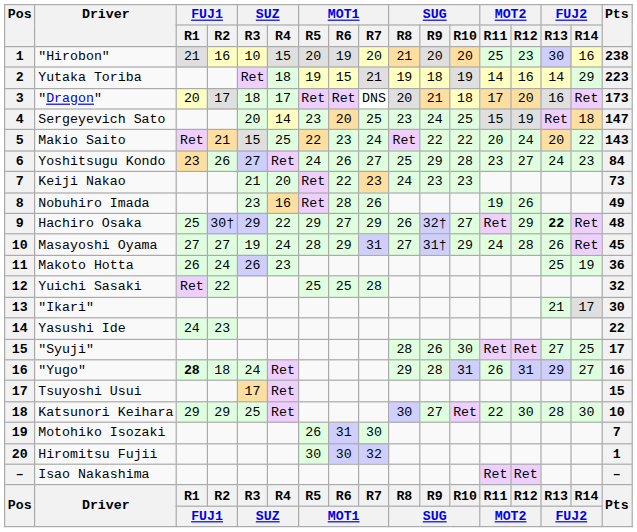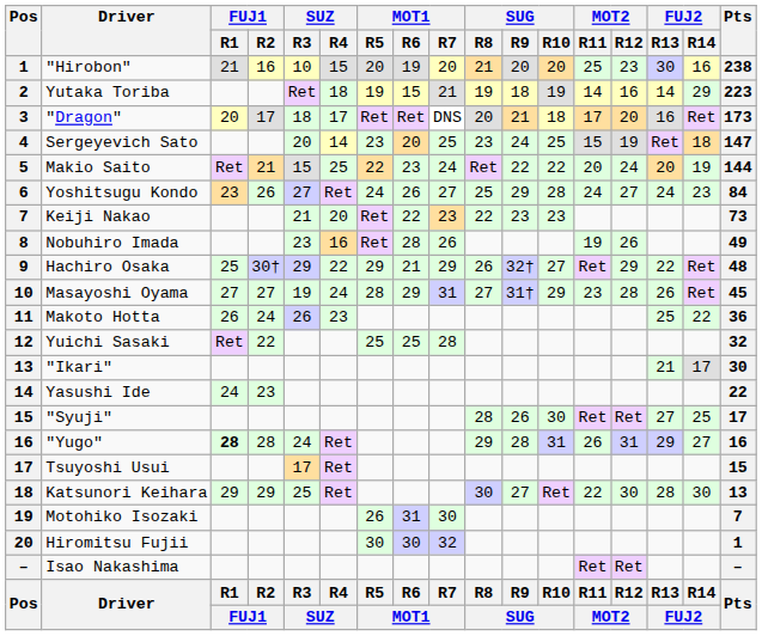Makio Saito | FUJ2 / R14: 22 -> 19
Makio Saito | Pts: 143 -> 144
Yoshitsugu Kondo | MOT2 / R11: 23 -> 24
Keiji Nakao | SUG / R8: 24 -> 22
Hachiro Osaka | MOT1 / R6: 27 -> 21
Hachiro Osaka | FUJ2 / R13: bold -> normal
Masayoshi Oyama | MOT2 / R11: 24 -> 23
Makoto Hotta | FUJ2 / R14: 19 -> 22
"Yugo" | FUJ1 / R2: 18 -> 28
Katsunori Keihara | Pts: 10 -> 13
